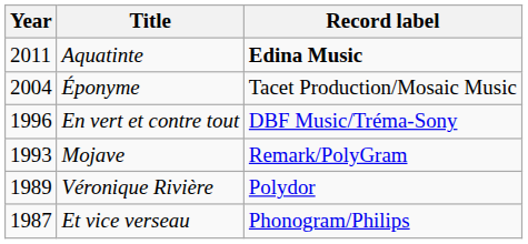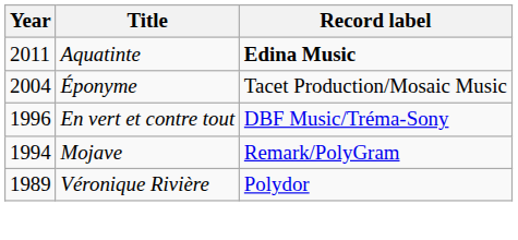Mojave | Year: 1993 -> 1994
- row: 1987 | Et vice verseau | Phonogram/Philips
